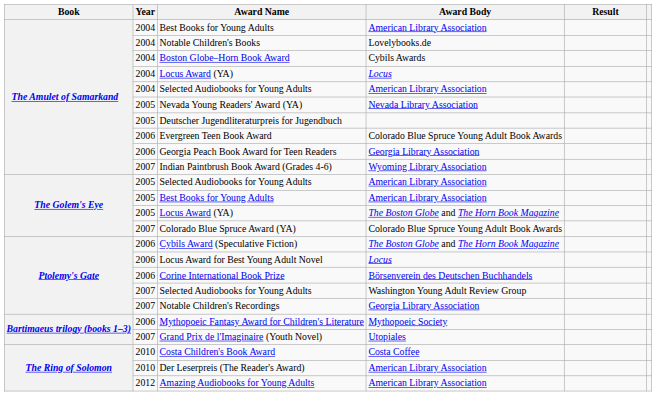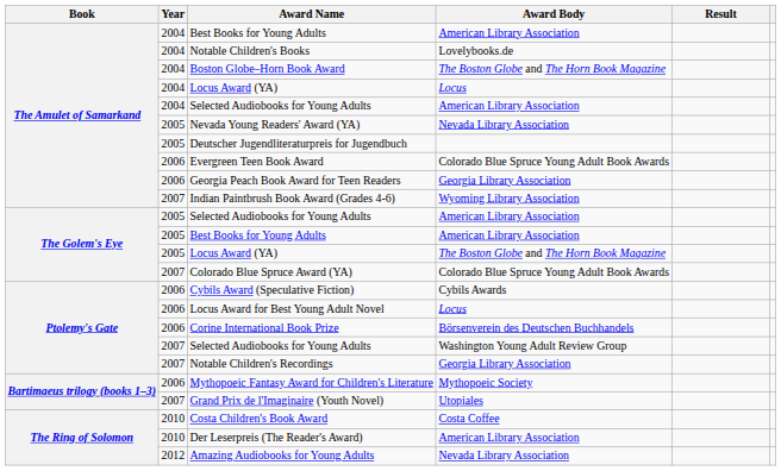Boston Globe–Horn Book Award | Award Body: Cybils Awards -> The Boston Globe and The Horn Book Magazine
Cybils Award (Speculative Fiction) | Award Body: The Boston Globe and The Horn Book Magazine -> Cybils Awards
Amazing Audiobooks for Young Adults | Award Body: American Library Association -> Nevada Library Association
